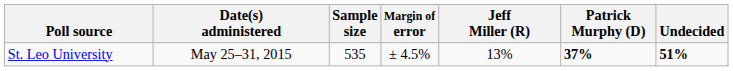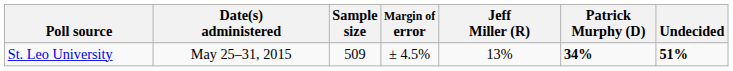St. Leo University | Sample size: 535 -> 509
St. Leo University | Patrick Murphy (D): 37% -> 34%
